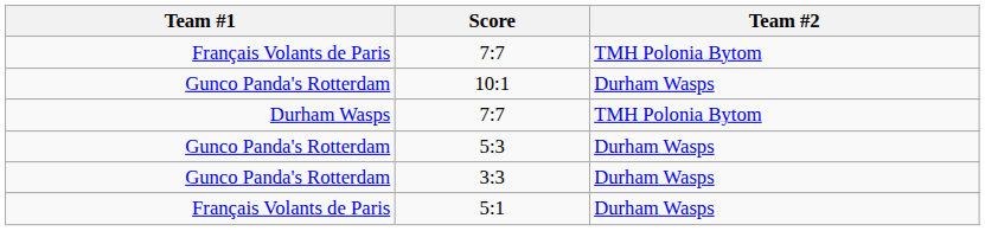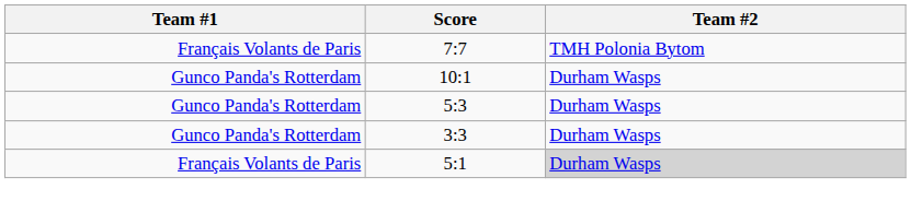- row: Durham Wasps | 7:7 | TMH Polonia Bytom
5:1 | Team #2: no background -> lightgrey background
